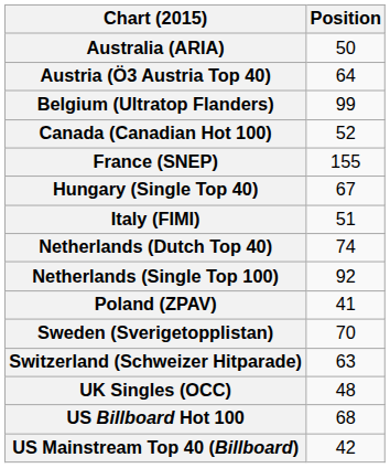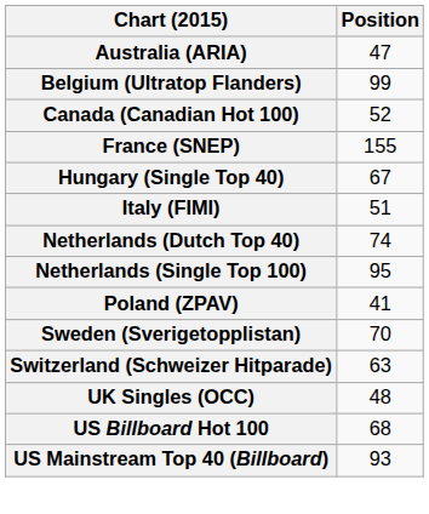Australia (ARIA) | Position: 50 -> 47
- row: Austria (Ö3 Austria Top 40) | 64
Netherlands (Single Top 100) | Position: 92 -> 95
US Mainstream Top 40 (Billboard) | Position: 42 -> 93
